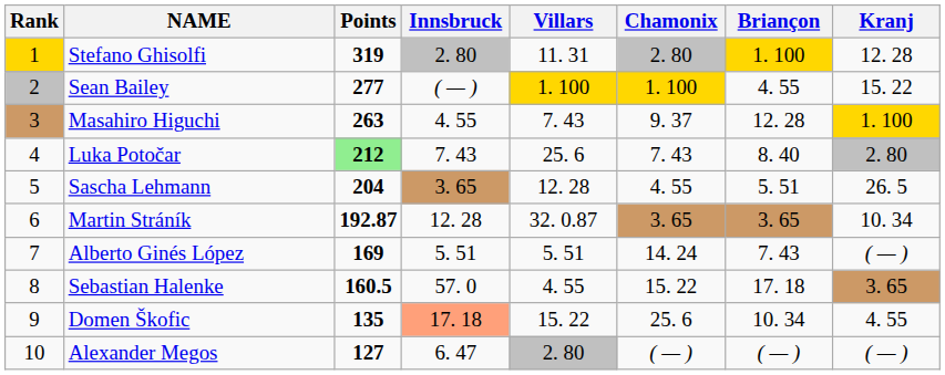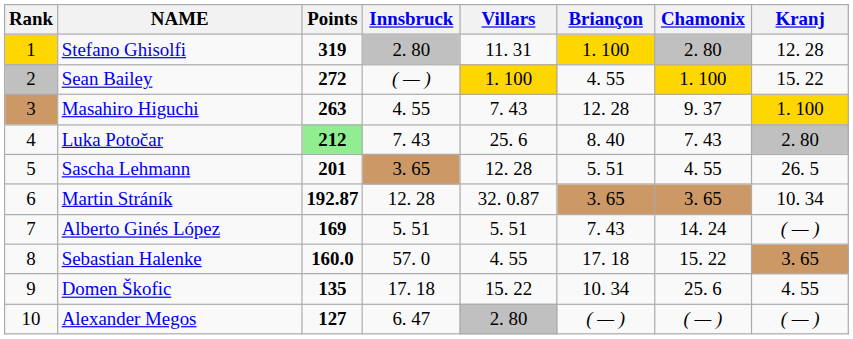columns swapped: Chamonix <-> Briançon
Sean Bailey | Points: 277 -> 272
Sascha Lehmann | Points: 204 -> 201
Sebastian Halenke | Points: 160.5 -> 160.0
Domen Škofic | Innsbruck: lightsalmon background -> no background
